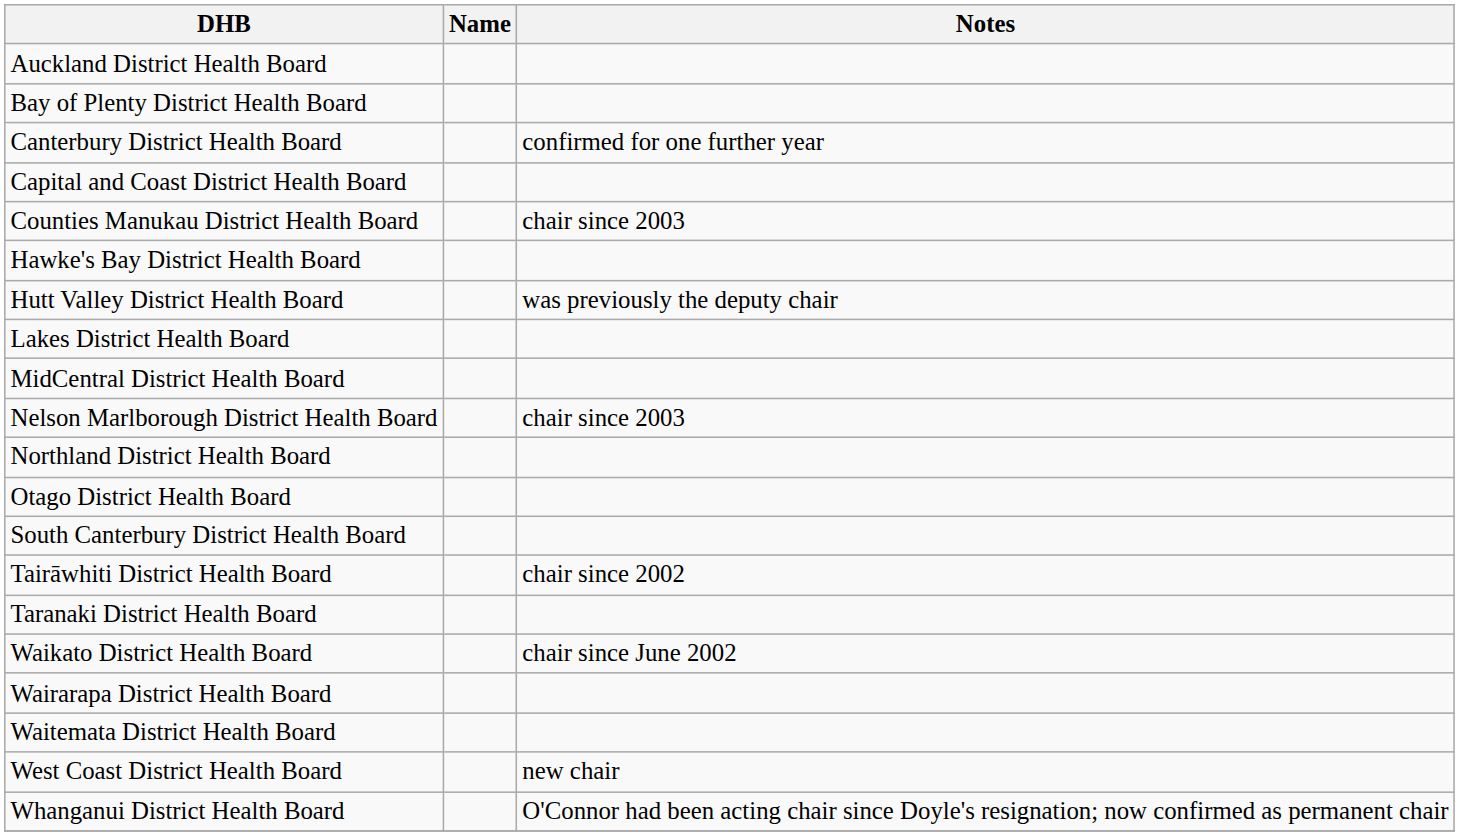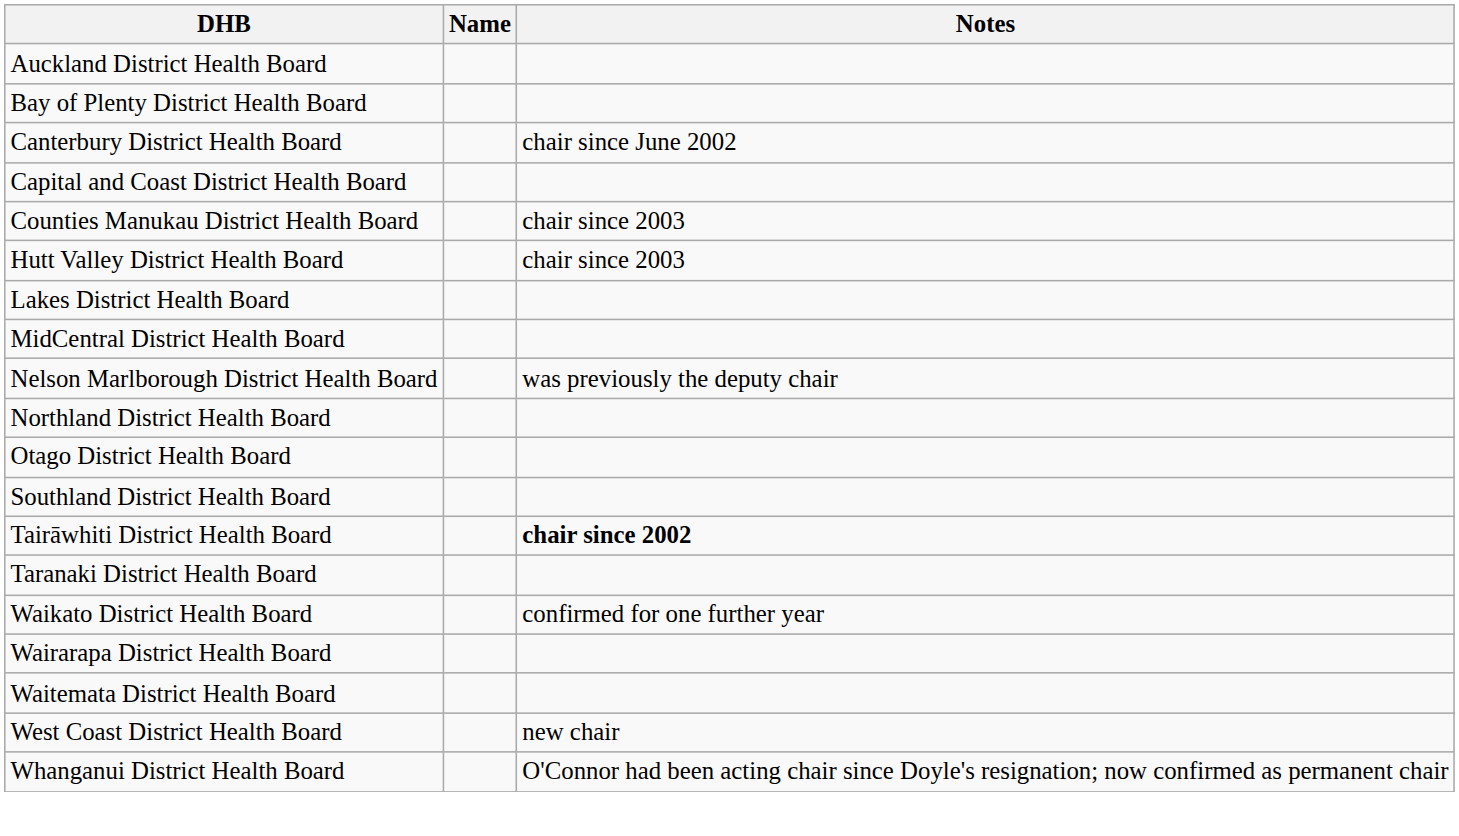Canterbury District Health Board | Notes: confirmed for one further year -> chair since June 2002
- row: Hawke's Bay District Health Board
Hutt Valley District Health Board | Notes: was previously the deputy chair -> chair since 2003
Nelson Marlborough District Health Board | Notes: chair since 2003 -> was previously the deputy chair
- row: South Canterbury District Health Board
+ row: Southland District Health Board
Tairāwhiti District Health Board | Notes: normal -> bold
Waikato District Health Board | Notes: chair since June 2002 -> confirmed for one further year
